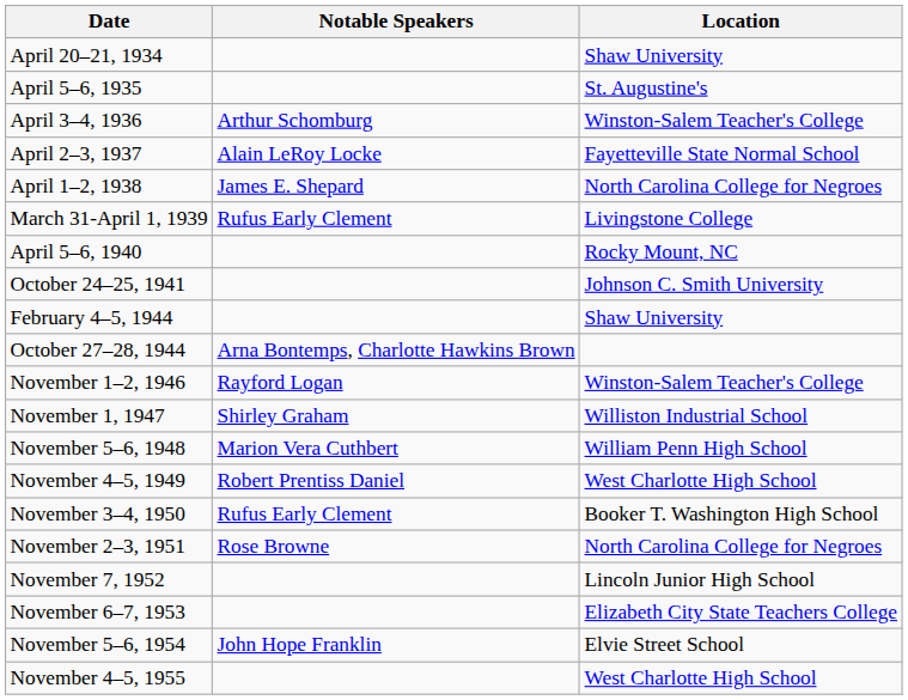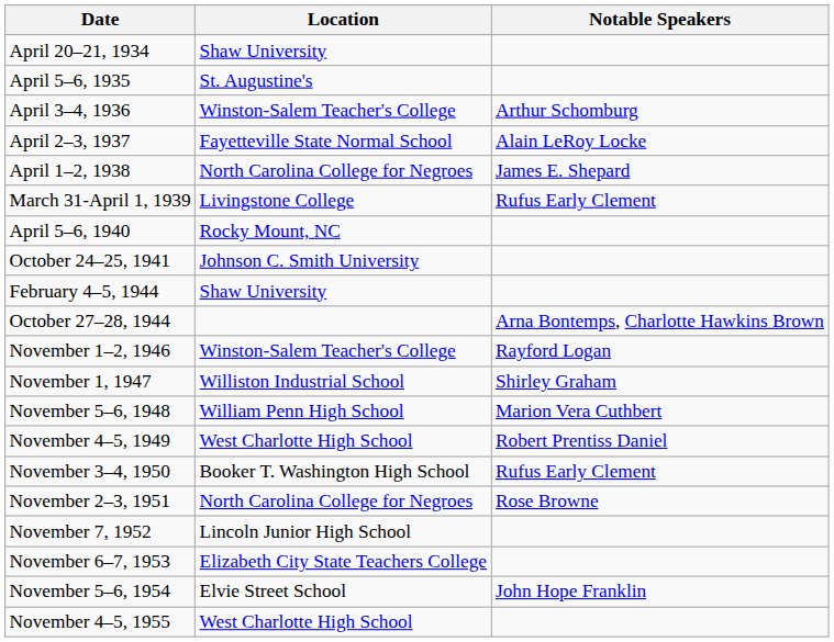columns swapped: Location <-> Notable Speakers
